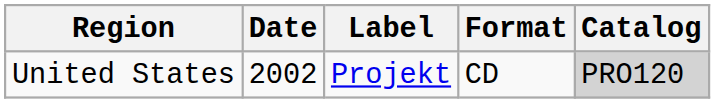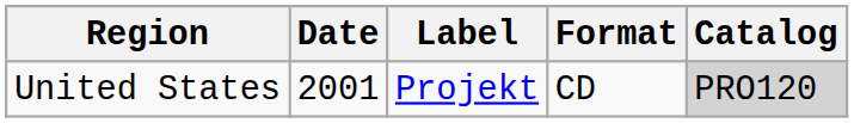United States | Date: 2002 -> 2001
